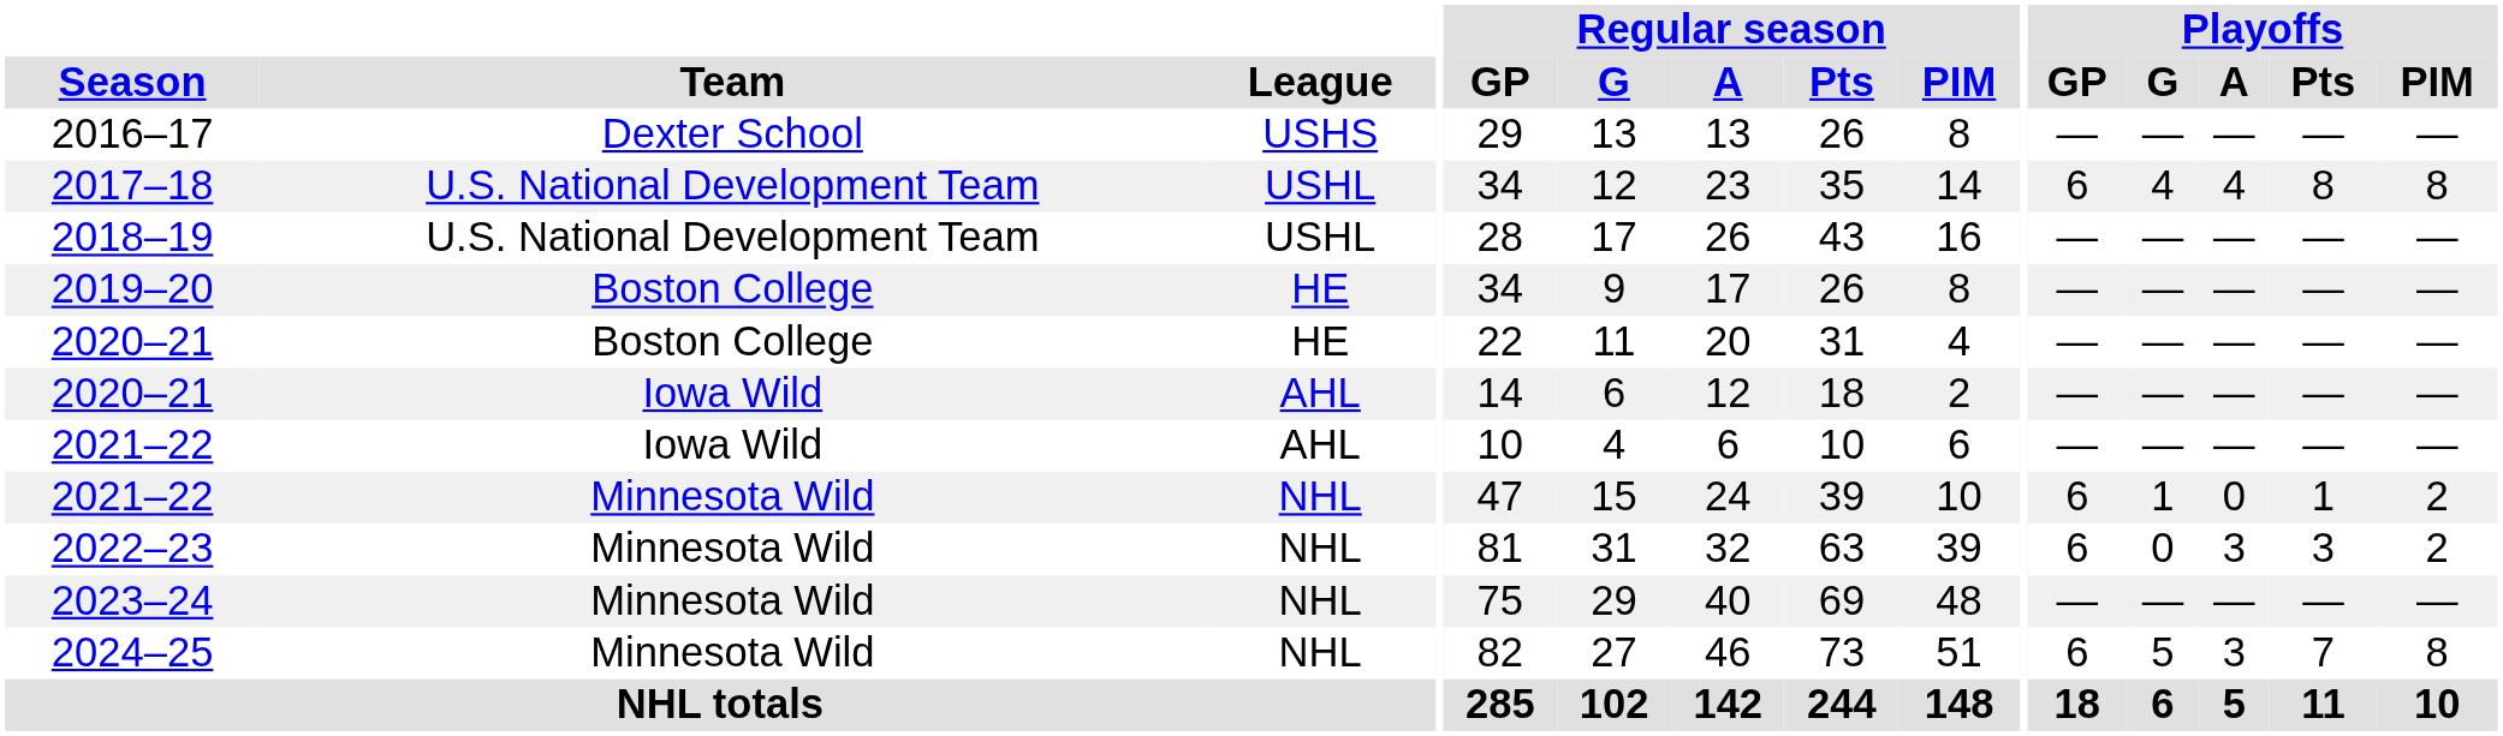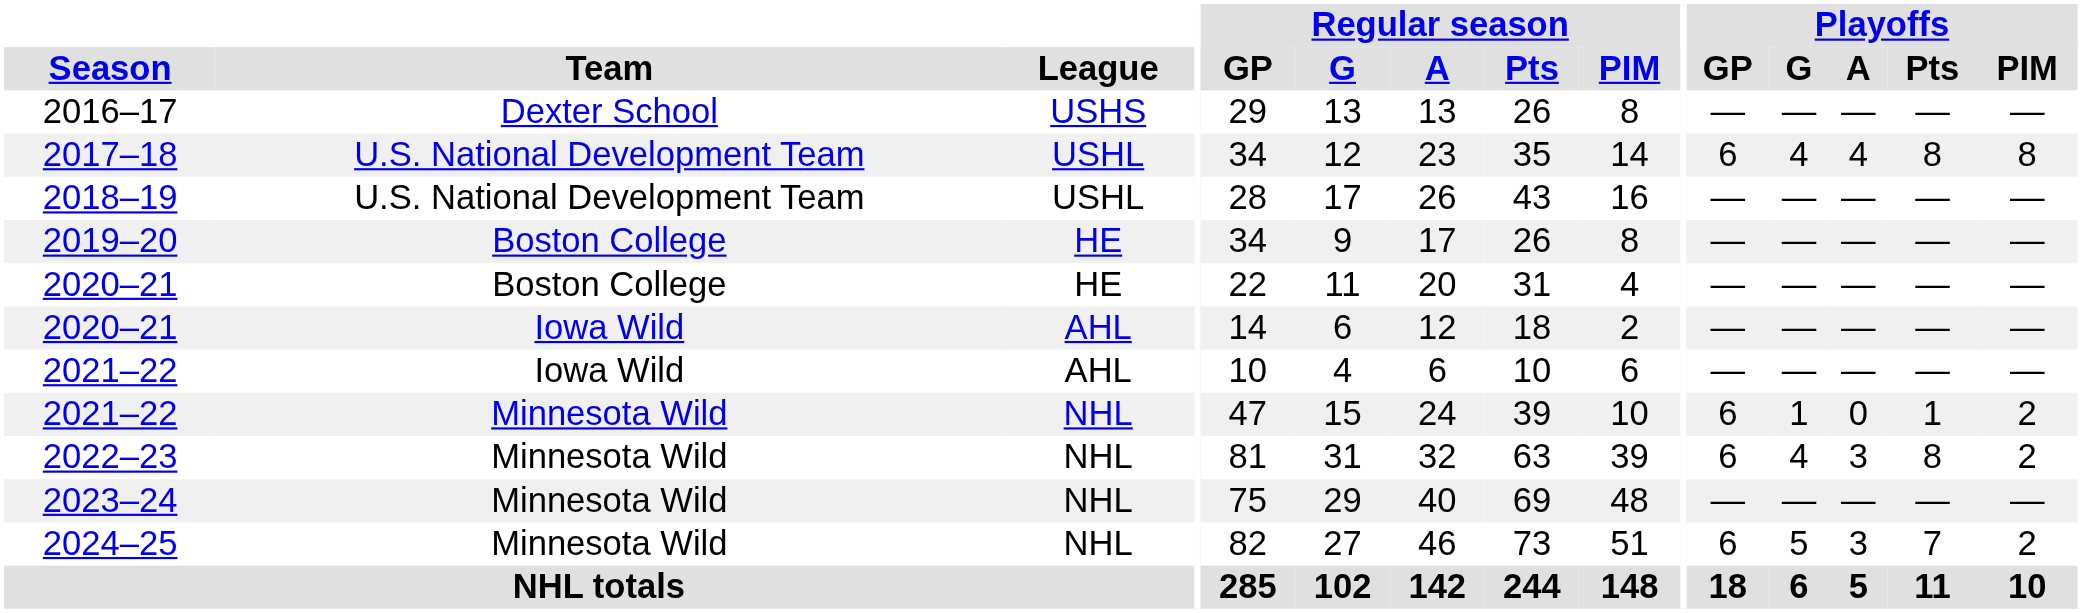2022–23 | Playoffs / G: 0 -> 4
2022–23 | Playoffs / Pts: 3 -> 8
2024–25 | Playoffs / PIM: 8 -> 2
